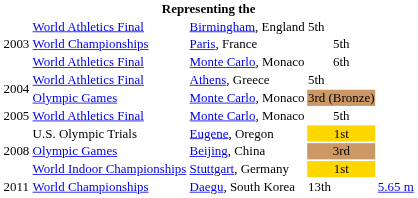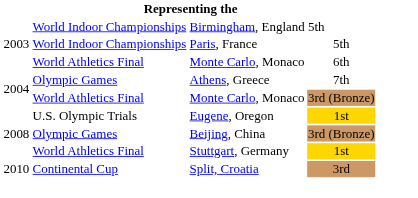Birmingham, England | column 2: World Athletics Final -> World Indoor Championships
Paris, France | column 2: World Championships -> World Indoor Championships
Athens, Greece | column 2: World Athletics Final -> Olympic Games
Athens, Greece | column 4: 5th -> 7th
2004 / Monte Carlo, Monaco | column 2: Olympic Games -> World Athletics Final
- row: 2005 | World Athletics Final | Monte Carlo, Monaco | 5th
Beijing, China | column 4: 3rd -> 3rd (Bronze)
Stuttgart, Germany | column 2: World Indoor Championships -> World Athletics Final
+ row: 2010 | Continental Cup | Split, Croatia | 3rd
- row: 2011 | World Championships | Daegu, South Korea | 13th | 5.65 m
